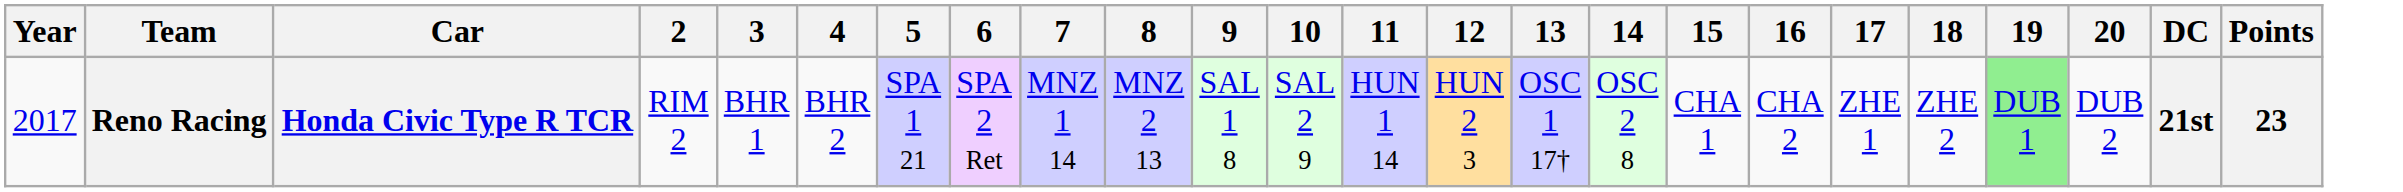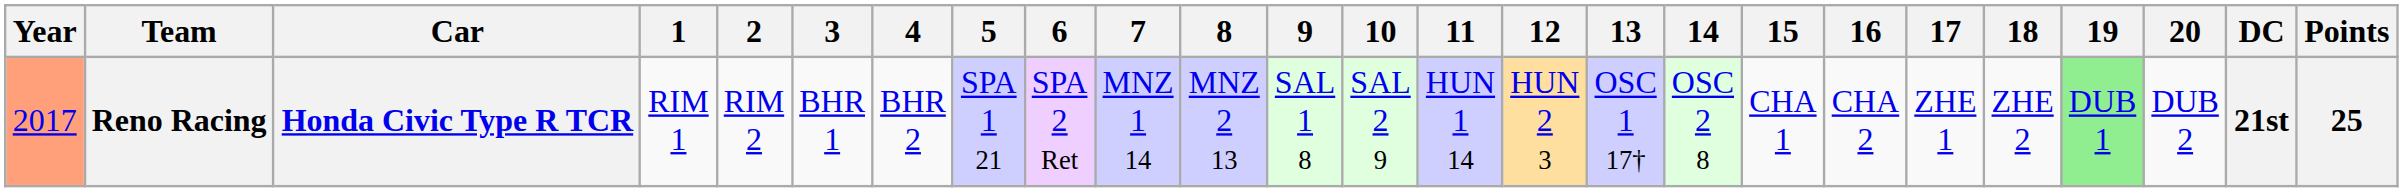+ column: 1 | RIM 1
Reno Racing | Year: no background -> lightsalmon background
Reno Racing | Points: 23 -> 25
